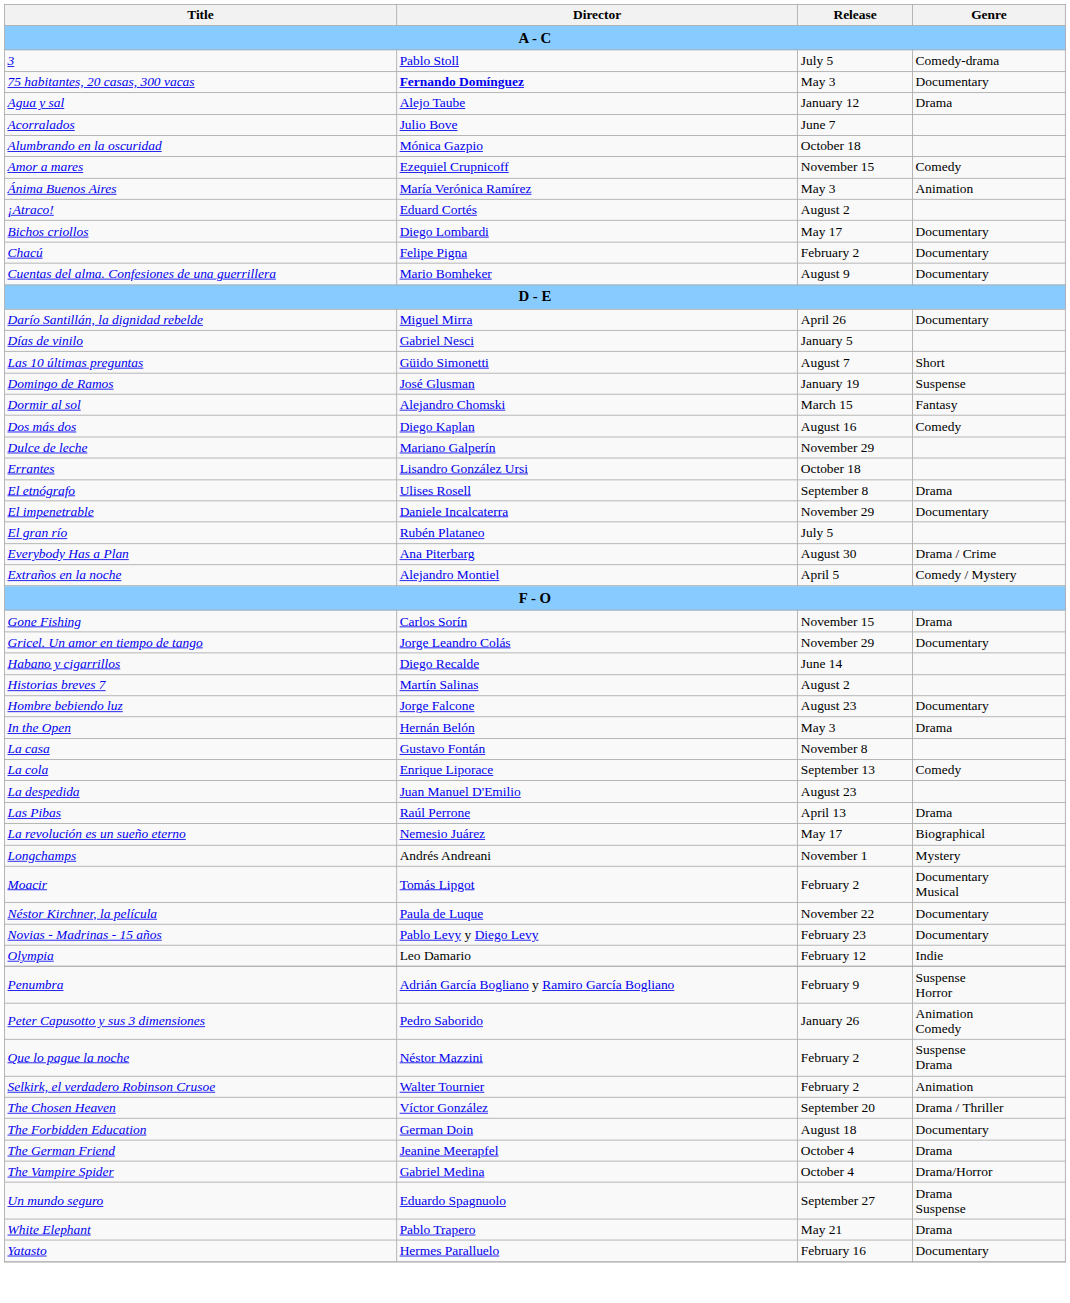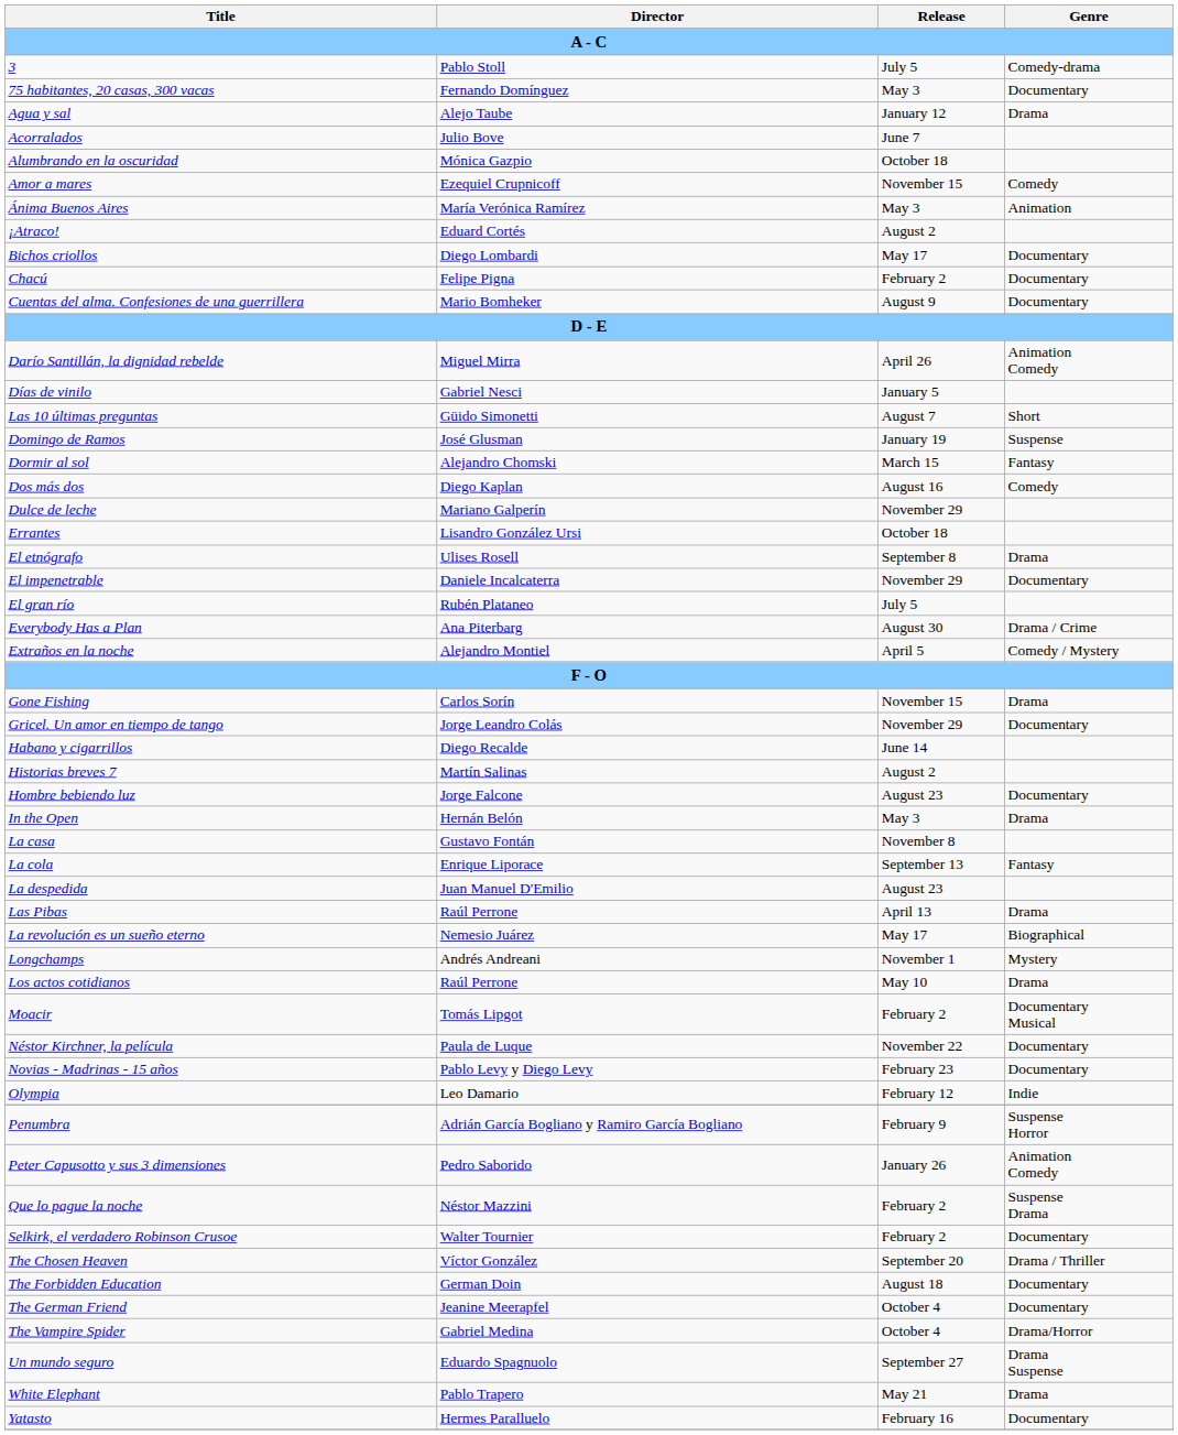75 habitantes, 20 casas, 300 vacas | Director: bold -> normal
Darío Santillán, la dignidad rebelde | Genre: Documentary -> Animation Comedy
La cola | Genre: Comedy -> Fantasy
+ row: Los actos cotidianos | Raúl Perrone | May 10 | Drama
Selkirk, el verdadero Robinson Crusoe | Genre: Animation -> Documentary
The German Friend | Genre: Drama -> Documentary
